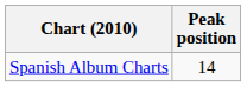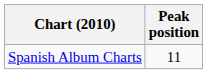Spanish Album Charts | Peak position: 14 -> 11
